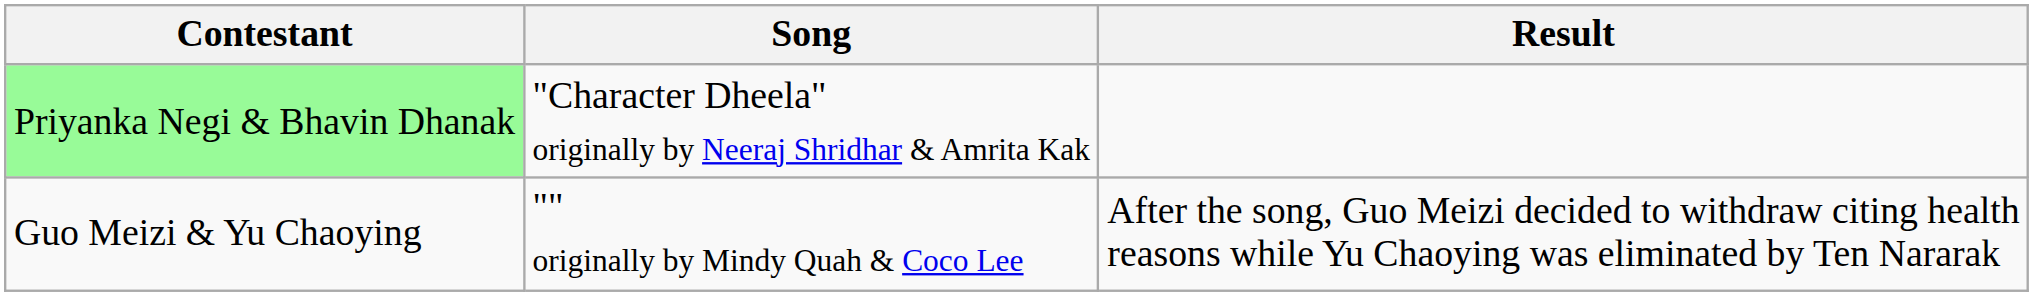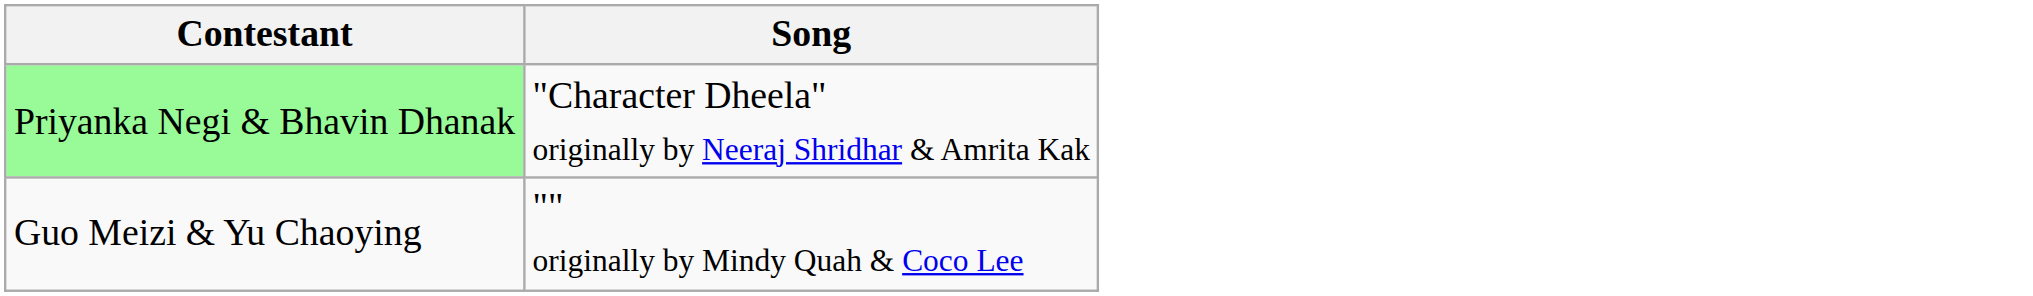- column: Result | After the song, Guo Meizi decided to withdraw citing health reasons while Yu Chaoying was eliminated by Ten Nararak
